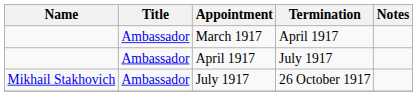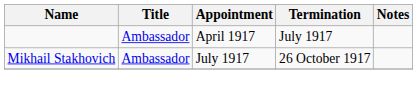- row: Ambassador | March 1917 | April 1917
